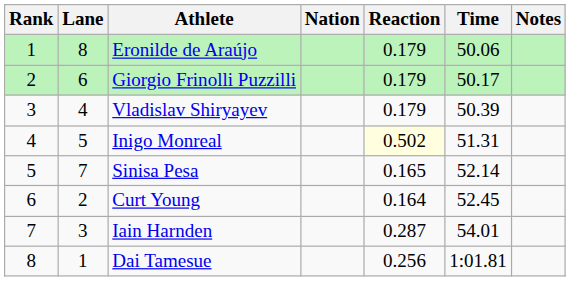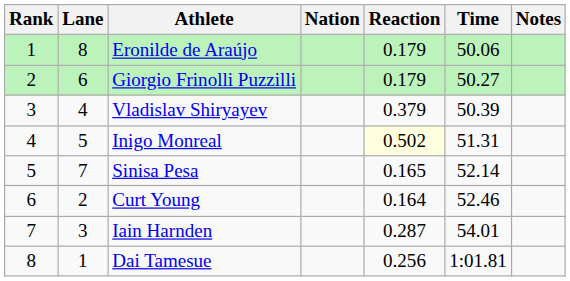Giorgio Frinolli Puzzilli | Time: 50.17 -> 50.27
Vladislav Shiryayev | Reaction: 0.179 -> 0.379
Curt Young | Time: 52.45 -> 52.46
